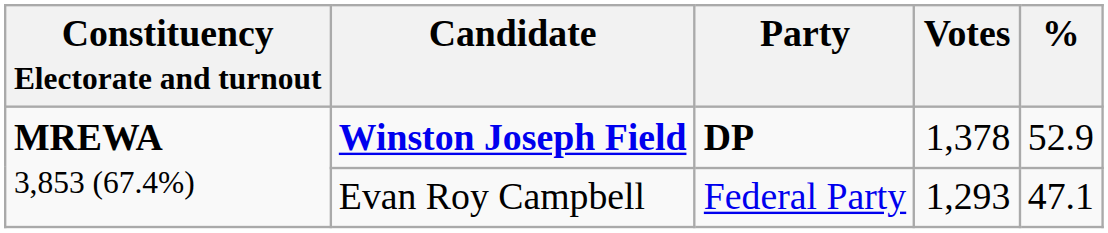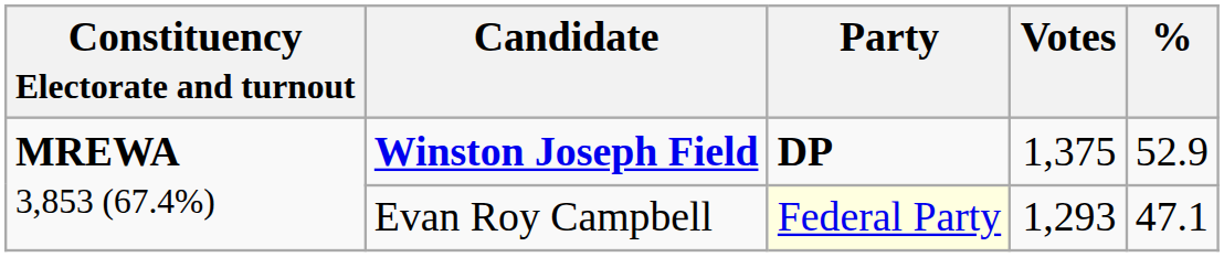Winston Joseph Field | Votes: 1,378 -> 1,375
Evan Roy Campbell | Party: no background -> lightyellow background
